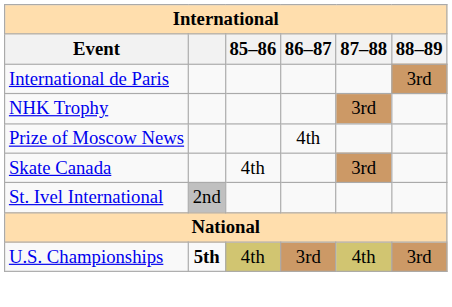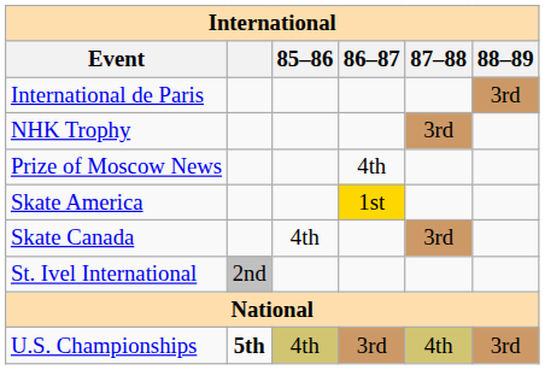+ row: Skate America | 1st
